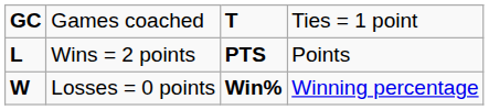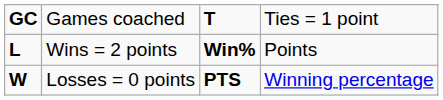Wins = 2 points | column 3: PTS -> Win%
Losses = 0 points | column 3: Win% -> PTS
